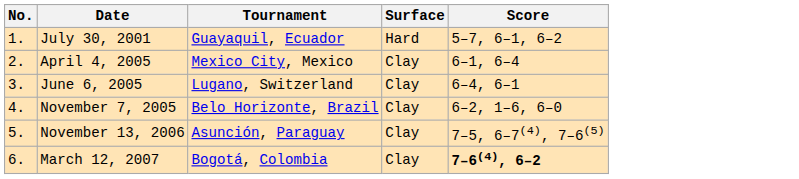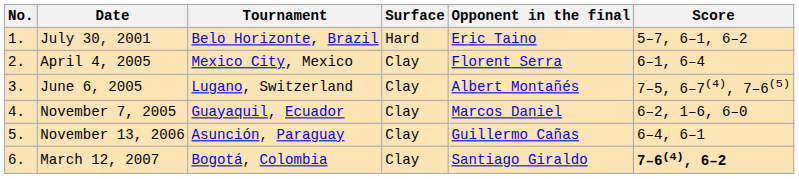+ column: Opponent in the final | Eric Taino | Florent Serra | Albert Montañés | Marcos Daniel | Guillermo Cañas | Santiago Giraldo
July 30, 2001 | Tournament: Guayaquil, Ecuador -> Belo Horizonte, Brazil
June 6, 2005 | Score: 6–4, 6–1 -> 7–5, 6–7(4), 7–6(5)
November 7, 2005 | Tournament: Belo Horizonte, Brazil -> Guayaquil, Ecuador
November 13, 2006 | Score: 7–5, 6–7(4), 7–6(5) -> 6–4, 6–1
